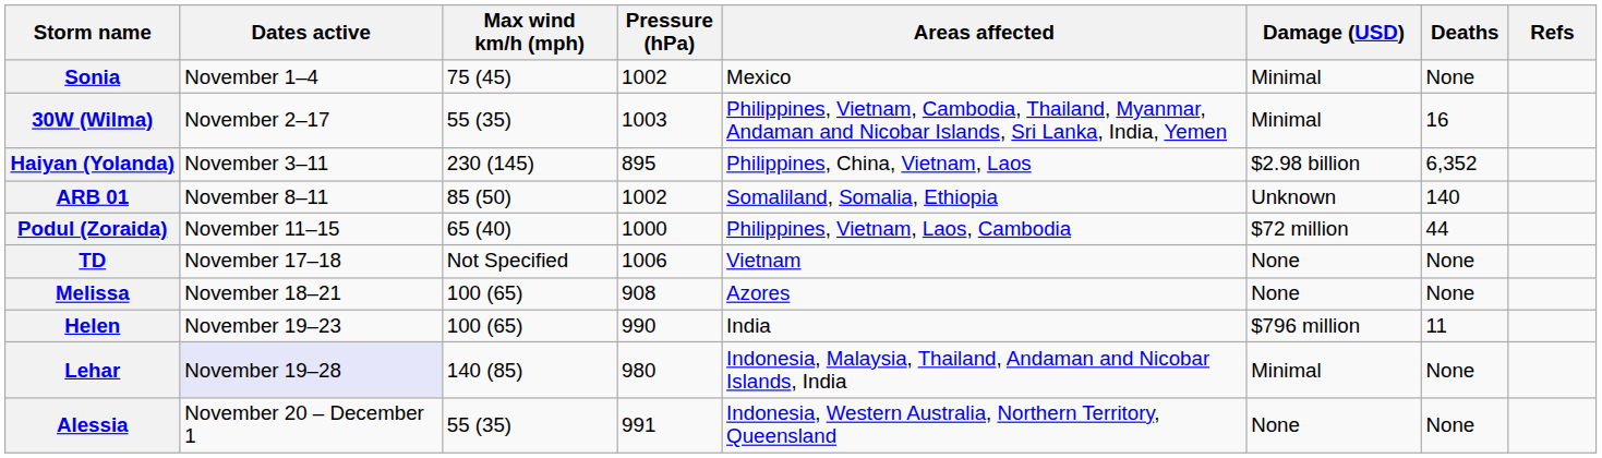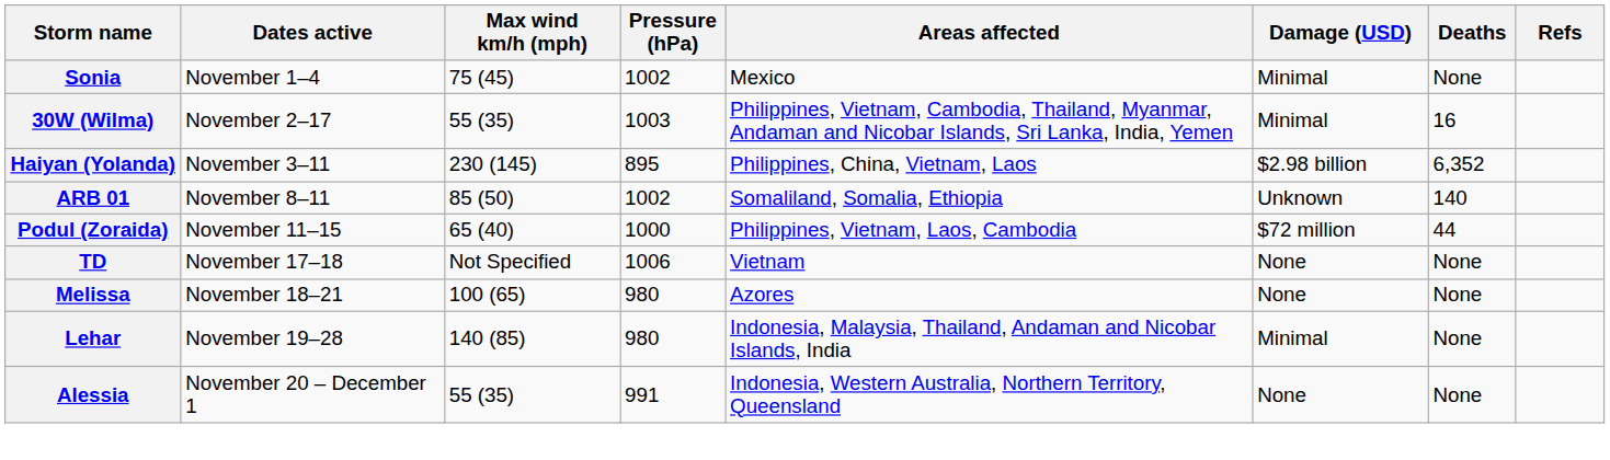Melissa | Pressure (hPa): 908 -> 980
- row: Helen | November 19–23 | 100 (65) | 990 | India | $796 million | 11
Lehar | Dates active: lavender background -> no background
